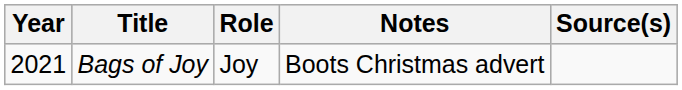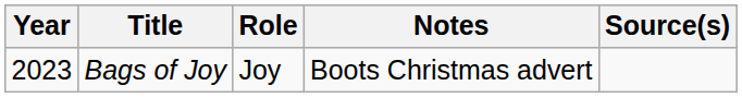Bags of Joy | Year: 2021 -> 2023
